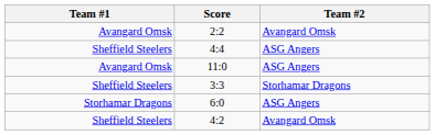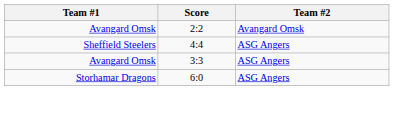- row: Avangard Omsk | 11:0 | ASG Angers
3:3 | Team #1: Sheffield Steelers -> Avangard Omsk
3:3 | Team #2: Storhamar Dragons -> ASG Angers
- row: Sheffield Steelers | 4:2 | Avangard Omsk
